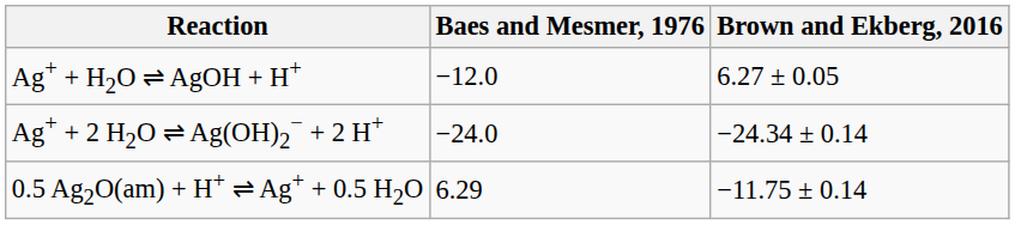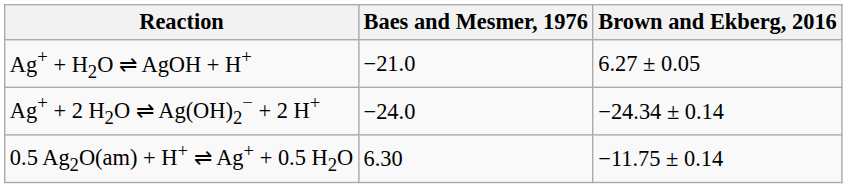Ag+ + H2O ⇌ AgOH + H+ | Baes and Mesmer, 1976: −12.0 -> −21.0
0.5 Ag2O(am) + H+ ⇌ Ag+ + 0.5 H2O | Baes and Mesmer, 1976: 6.29 -> 6.30
